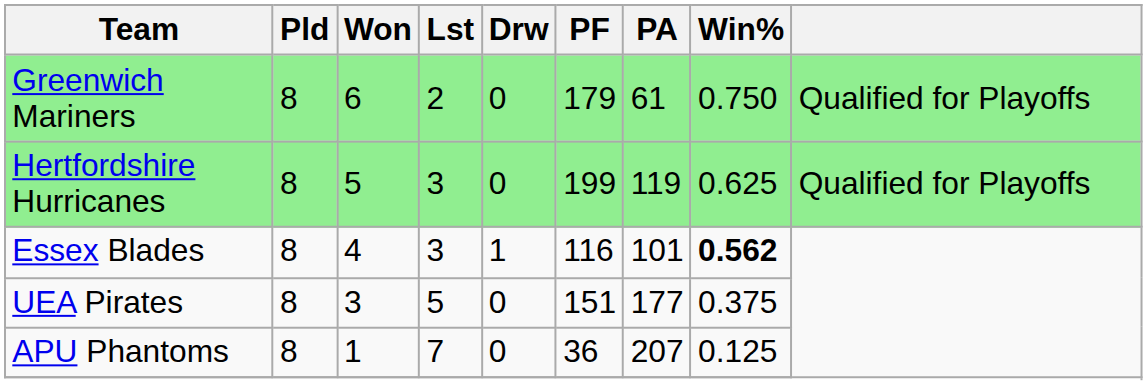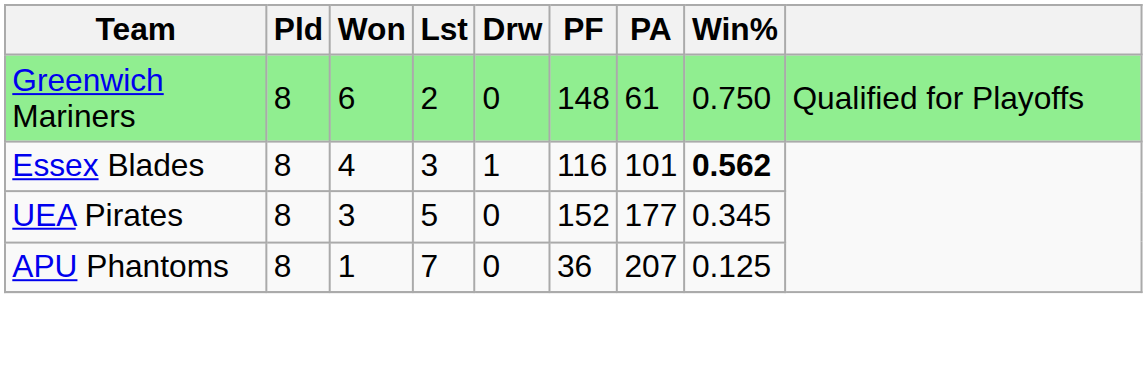Greenwich Mariners | PF: 179 -> 148
- row: Hertfordshire Hurricanes | 8 | 5 | 3 | 0 | 199 | 119 | 0.625 | Qualified for Playoffs
UEA Pirates | PF: 151 -> 152
UEA Pirates | Win%: 0.375 -> 0.345
